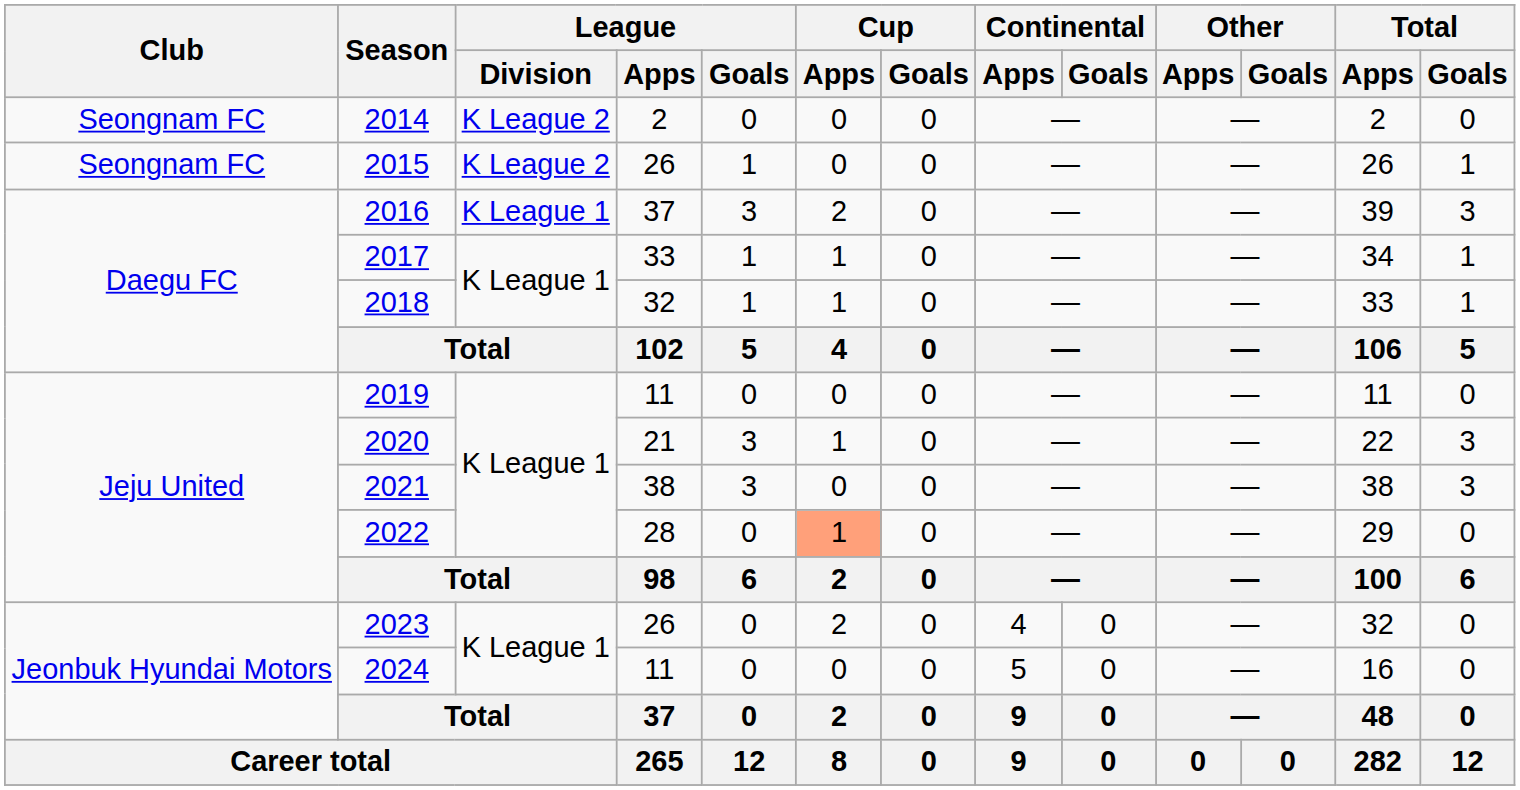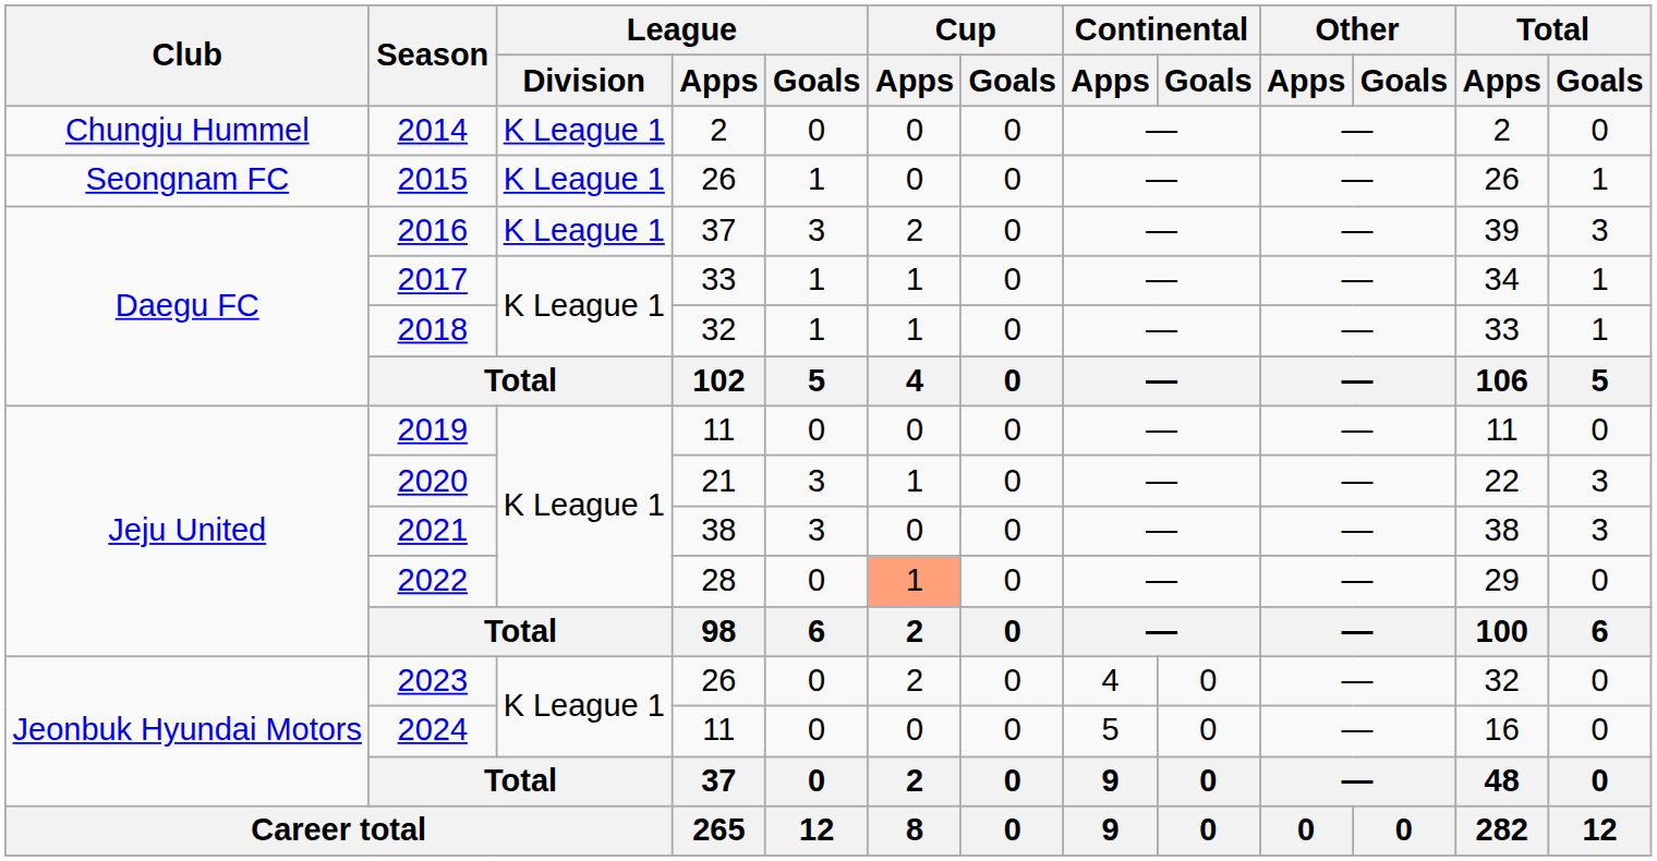2014 | Club: Seongnam FC -> Chungju Hummel
2014 | League / Division: K League 2 -> K League 1
2015 | League / Division: K League 2 -> K League 1
